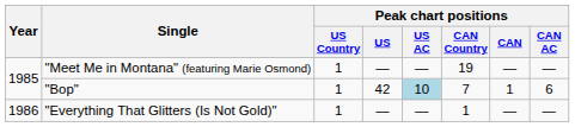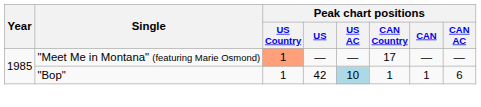"Meet Me in Montana" (featuring Marie Osmond) | Peak chart positions / US Country: no background -> lightsalmon background
"Meet Me in Montana" (featuring Marie Osmond) | Peak chart positions / CAN Country: 19 -> 17
"Bop" | Peak chart positions / CAN Country: 7 -> 1
- row: 1986 | "Everything That Glitters (Is Not Gold)" | 1 | — | — | 1 | — | —
